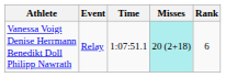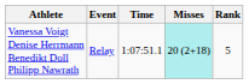Vanessa Voigt Denise Herrmann Benedikt Doll Philipp Nawrath | Rank: 6 -> 5
